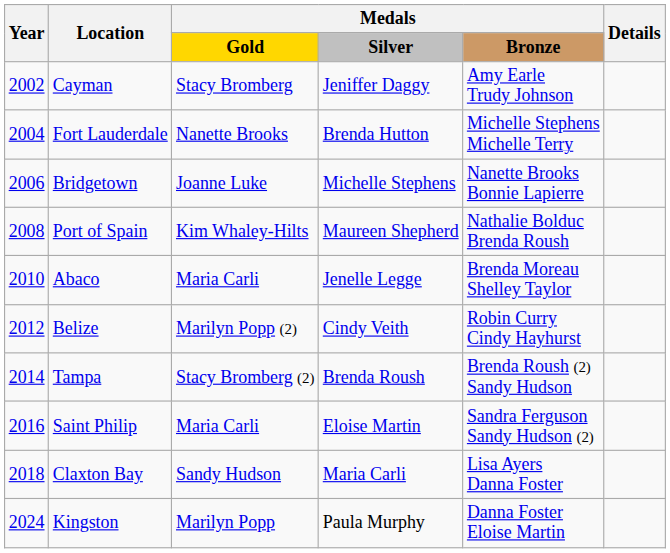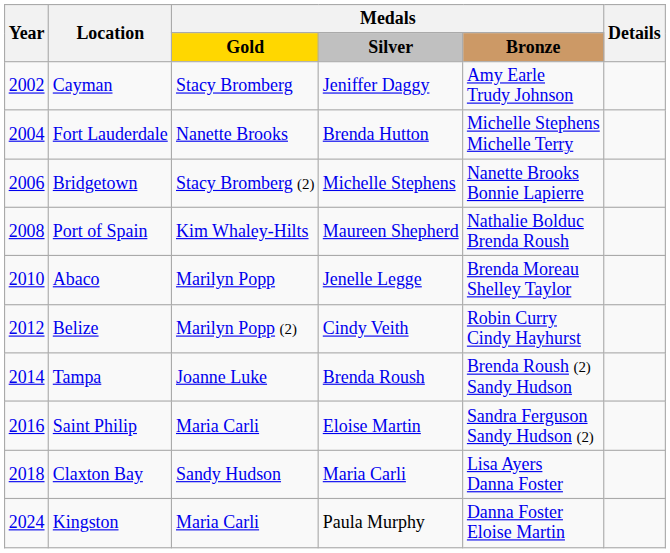Bridgetown | column 3: Joanne Luke -> Stacy Bromberg (2)
Abaco | column 3: Maria Carli -> Marilyn Popp
Tampa | column 3: Stacy Bromberg (2) -> Joanne Luke
Kingston | column 3: Marilyn Popp -> Maria Carli
